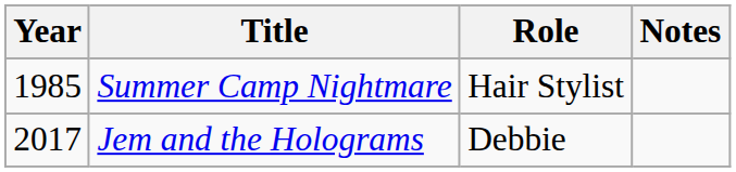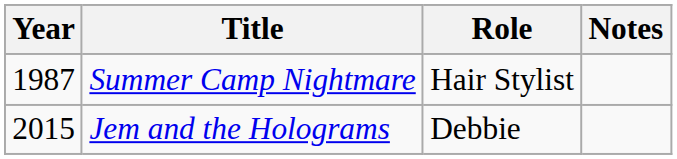Summer Camp Nightmare | Year: 1985 -> 1987
Jem and the Holograms | Year: 2017 -> 2015
